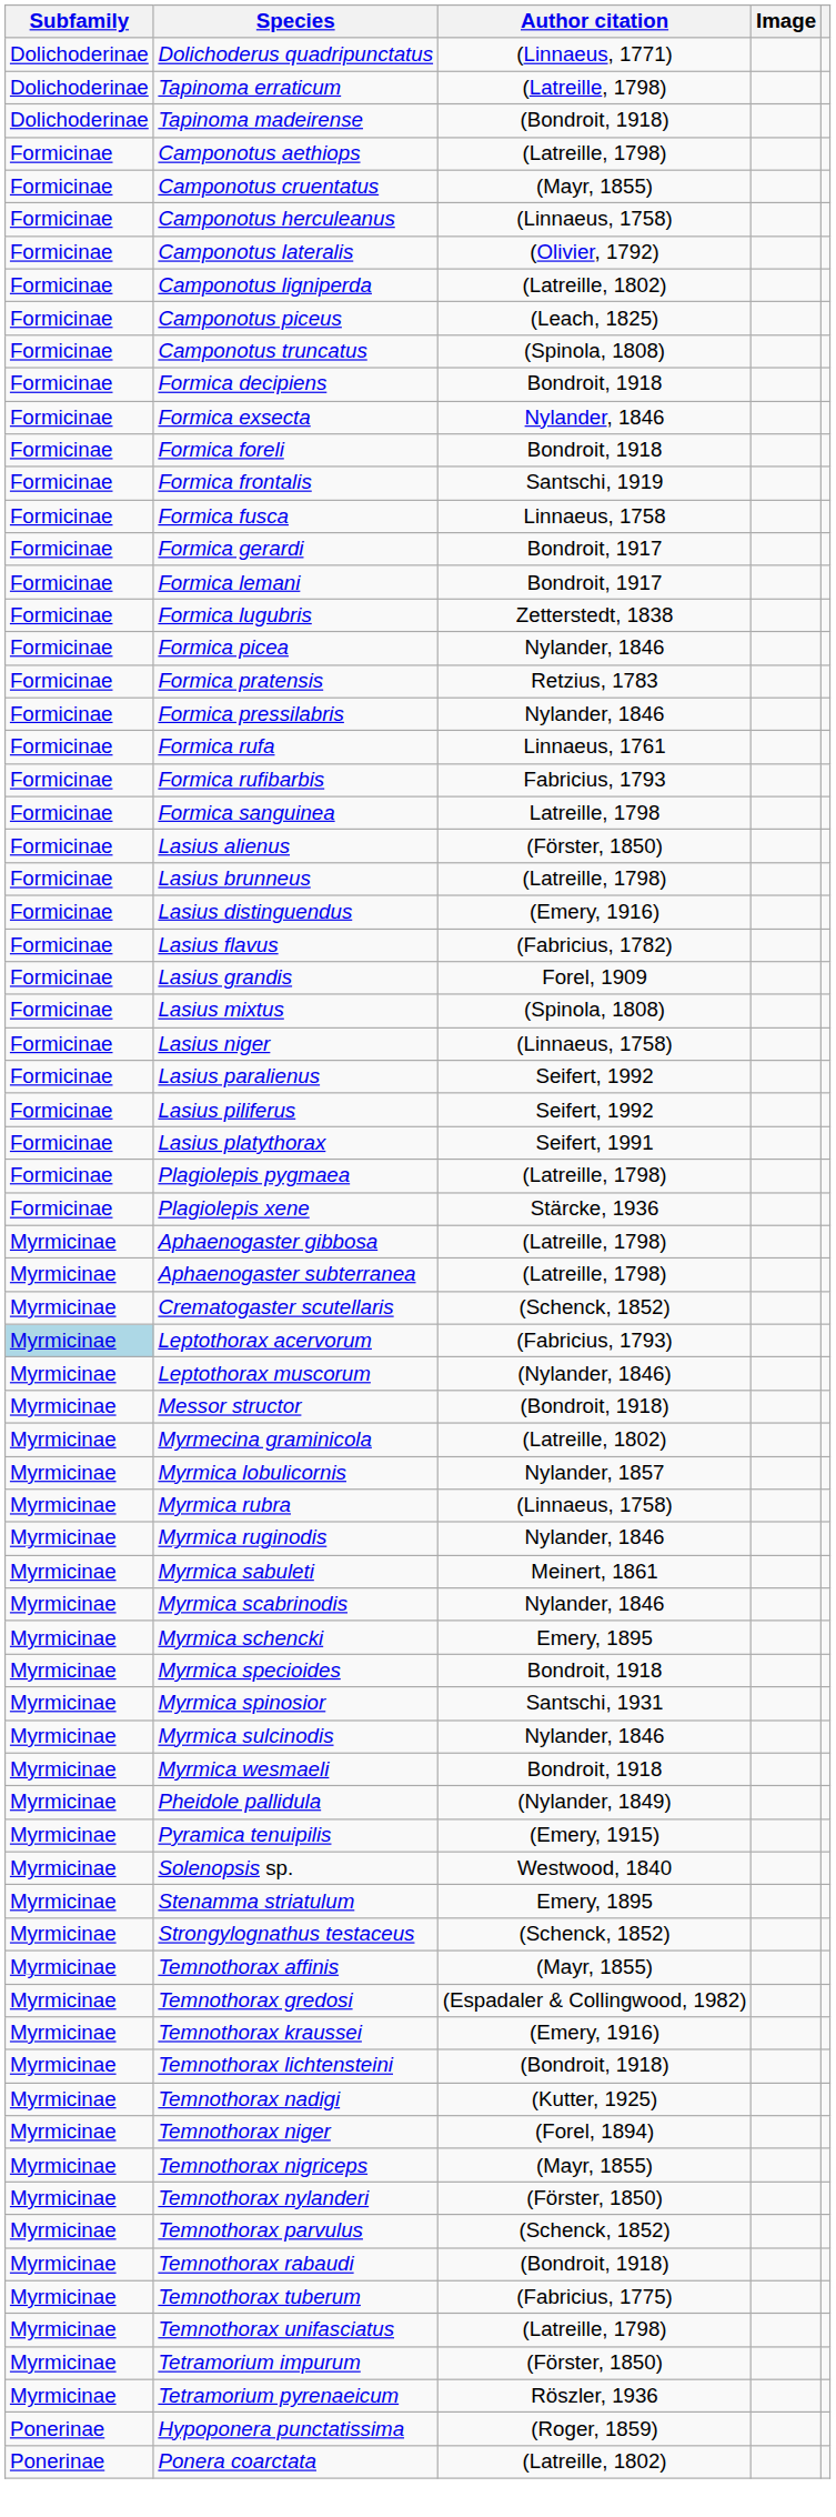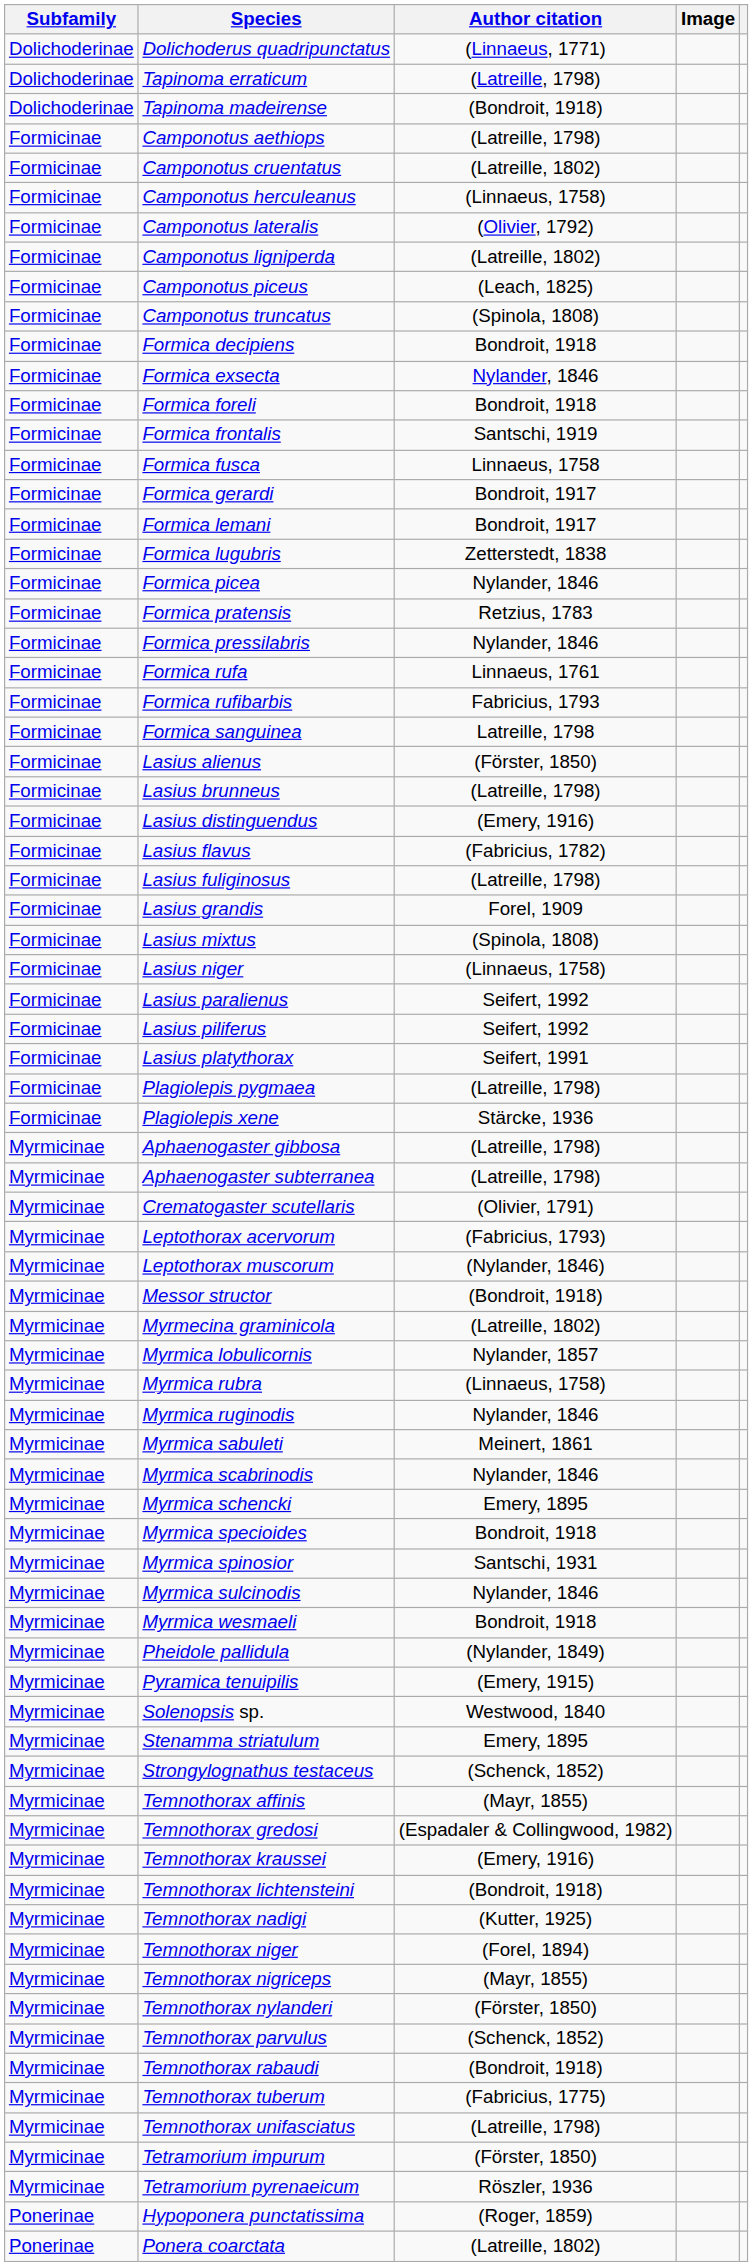Camponotus cruentatus | Author citation: (Mayr, 1855) -> (Latreille, 1802)
+ row: Formicinae | Lasius fuliginosus | (Latreille, 1798)
Crematogaster scutellaris | Author citation: (Schenck, 1852) -> (Olivier, 1791)
Leptothorax acervorum | Subfamily: lightblue background -> no background
